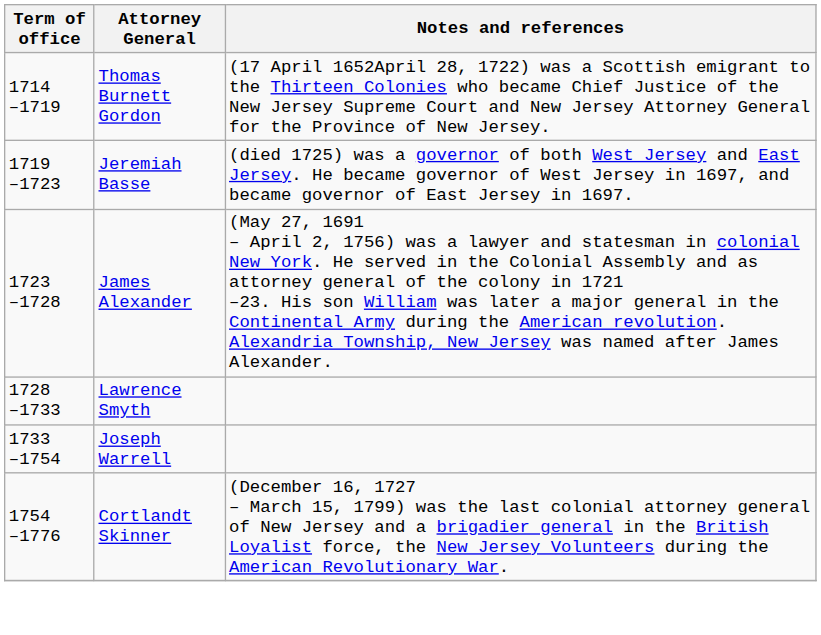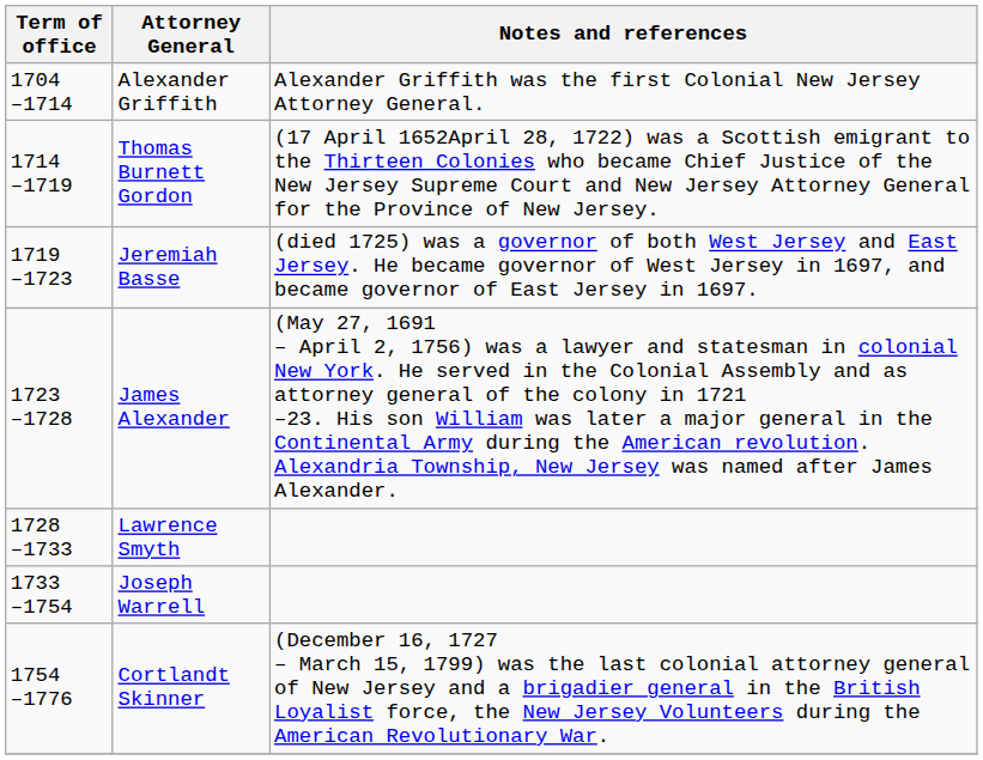+ row: 1704 –1714 | Alexander Griffith | Alexander Griffith was the first Colonial New Jersey Attorney General.
